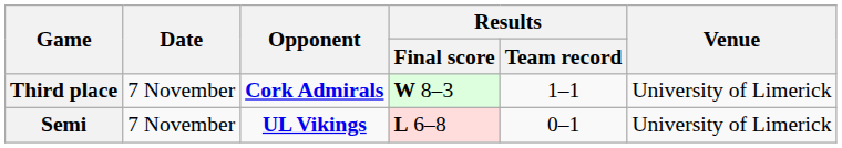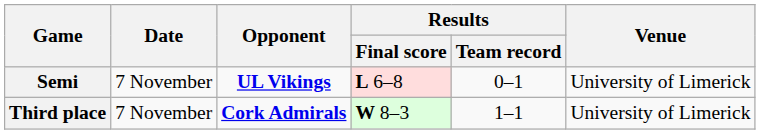rows swapped: Semi <-> Third place
